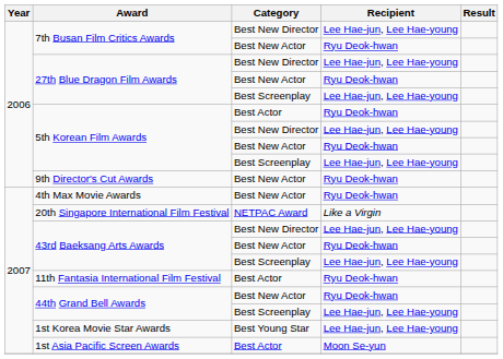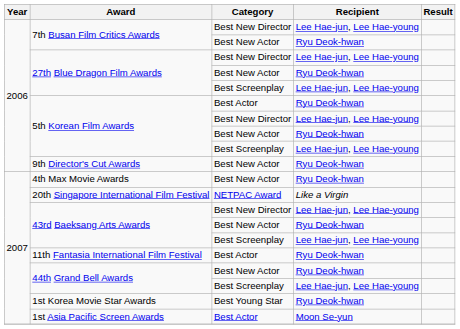1st Korea Movie Star Awards | Recipient: Lee Hae-jun, Lee Hae-young -> Ryu Deok-hwan
